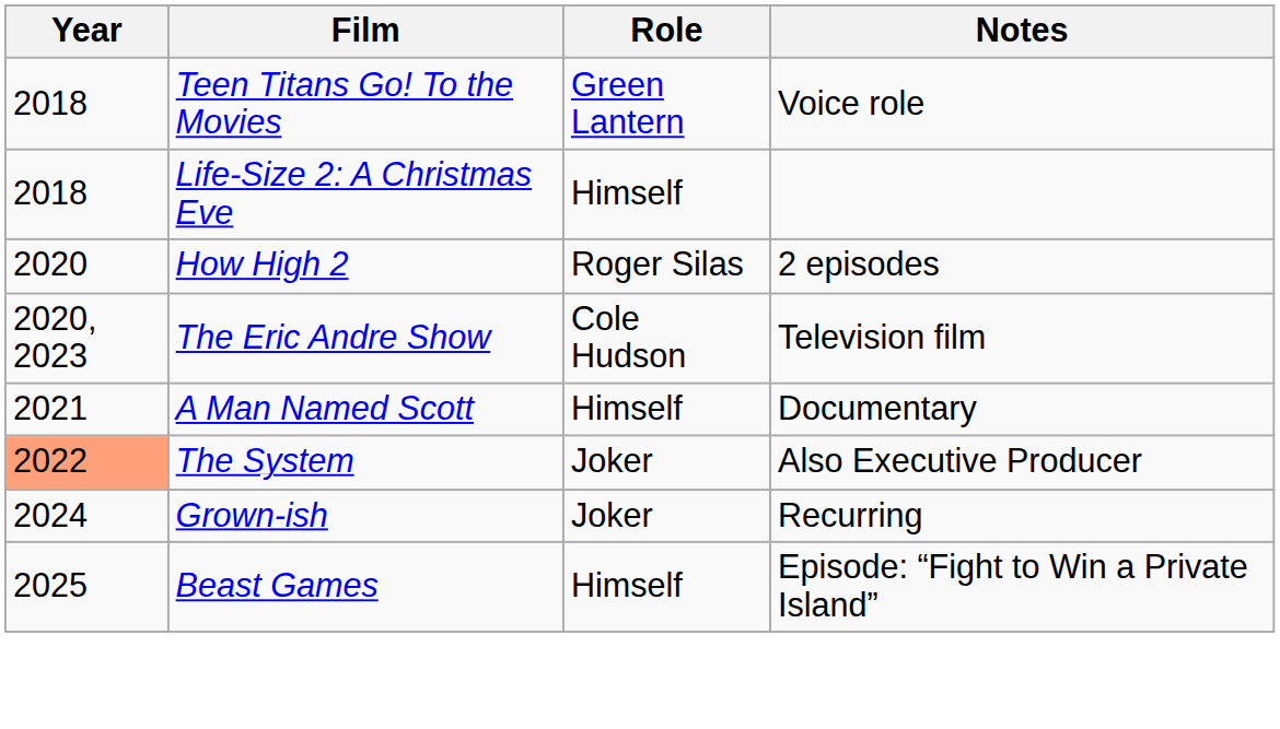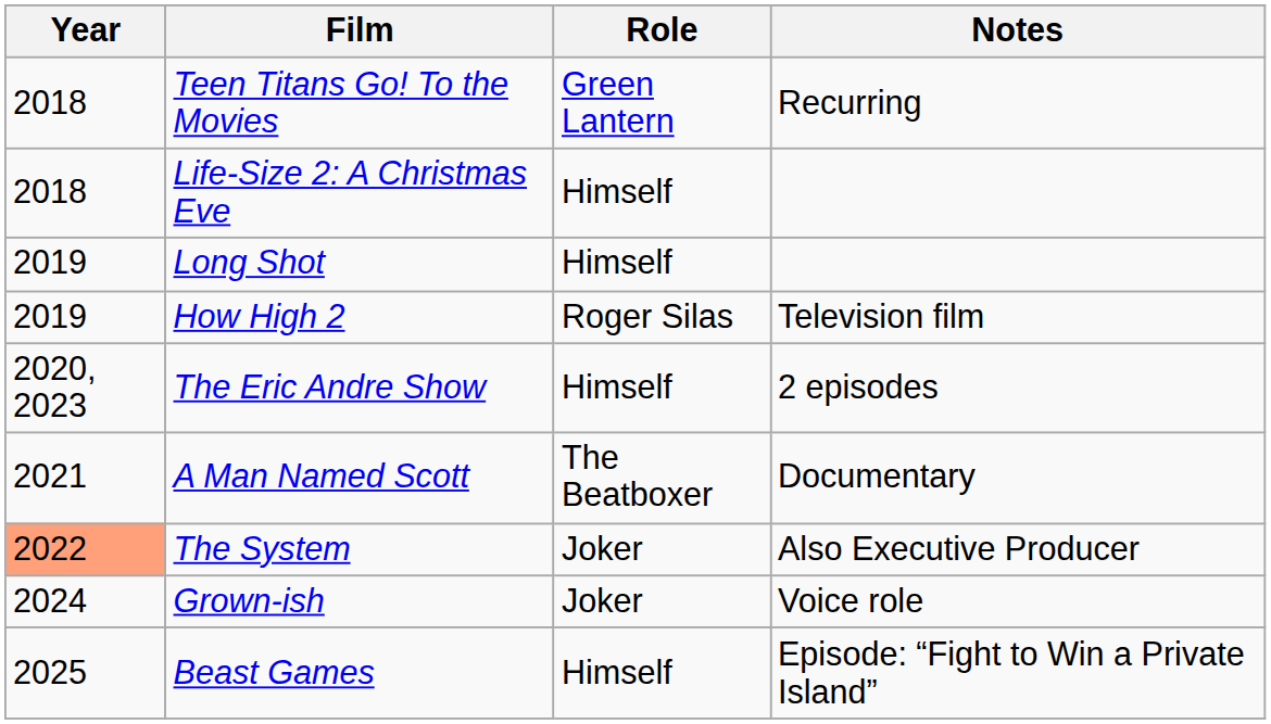Teen Titans Go! To the Movies | Notes: Voice role -> Recurring
+ row: 2019 | Long Shot | Himself
How High 2 | Year: 2020 -> 2019
How High 2 | Notes: 2 episodes -> Television film
The Eric Andre Show | Role: Cole Hudson -> Himself
The Eric Andre Show | Notes: Television film -> 2 episodes
A Man Named Scott | Role: Himself -> The Beatboxer
Grown-ish | Notes: Recurring -> Voice role
